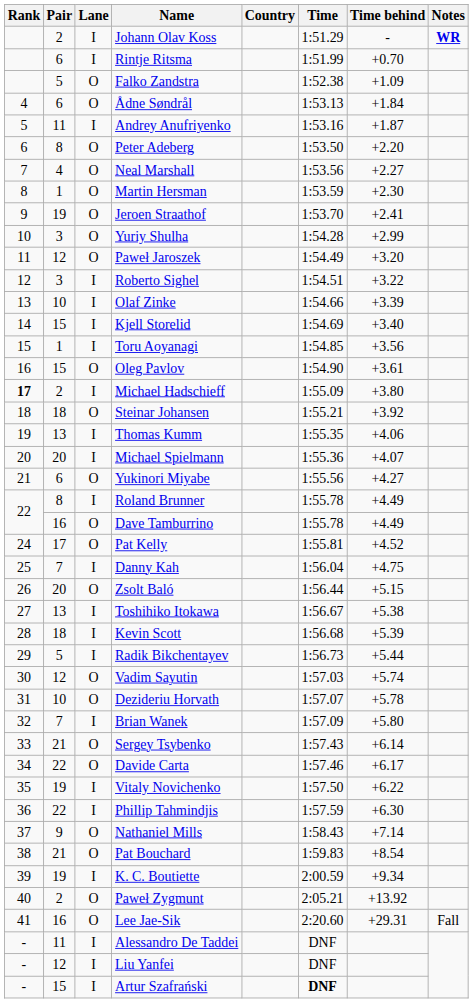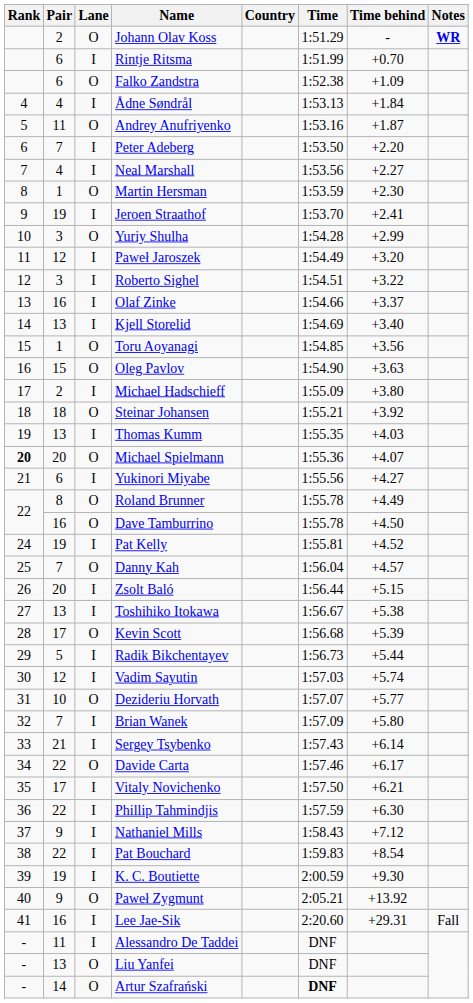Johann Olav Koss | Lane: I -> O
Falko Zandstra | Pair: 5 -> 6
Ådne Søndrål | Pair: 6 -> 4
Ådne Søndrål | Lane: O -> I
Andrey Anufriyenko | Lane: I -> O
Peter Adeberg | Pair: 8 -> 7
Peter Adeberg | Lane: O -> I
Neal Marshall | Lane: O -> I
Jeroen Straathof | Lane: O -> I
Paweł Jaroszek | Lane: O -> I
Olaf Zinke | Pair: 10 -> 16
Olaf Zinke | Time behind: +3.39 -> +3.37
Kjell Storelid | Pair: 15 -> 13
Toru Aoyanagi | Lane: I -> O
Oleg Pavlov | Time behind: +3.61 -> +3.63
Michael Hadschieff | Rank: bold -> normal
Thomas Kumm | Time behind: +4.06 -> +4.03
Michael Spielmann | Rank: normal -> bold
Michael Spielmann | Lane: I -> O
Yukinori Miyabe | Lane: O -> I
Roland Brunner | Lane: I -> O
Dave Tamburrino | Time behind: +4.49 -> +4.50
Pat Kelly | Pair: 17 -> 19
Pat Kelly | Lane: O -> I
Danny Kah | Lane: I -> O
Danny Kah | Time behind: +4.75 -> +4.57
Zsolt Baló | Lane: O -> I
Kevin Scott | Pair: 18 -> 17
Kevin Scott | Lane: I -> O
Vadim Sayutin | Lane: O -> I
Dezideriu Horvath | Time behind: +5.78 -> +5.77
Sergey Tsybenko | Lane: O -> I
Vitaly Novichenko | Pair: 19 -> 17
Vitaly Novichenko | Time behind: +6.22 -> +6.21
Nathaniel Mills | Lane: O -> I
Nathaniel Mills | Time behind: +7.14 -> +7.12
Pat Bouchard | Pair: 21 -> 22
Pat Bouchard | Lane: O -> I
K. C. Boutiette | Time behind: +9.34 -> +9.30
Paweł Zygmunt | Pair: 2 -> 9
Lee Jae-Sik | Lane: O -> I
Liu Yanfei | Pair: 12 -> 13
Liu Yanfei | Lane: I -> O
Artur Szafrański | Pair: 15 -> 14
Artur Szafrański | Lane: I -> O
